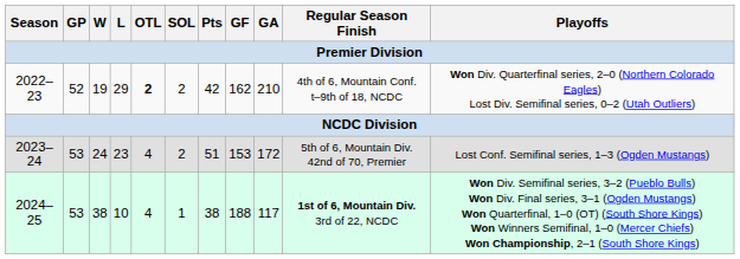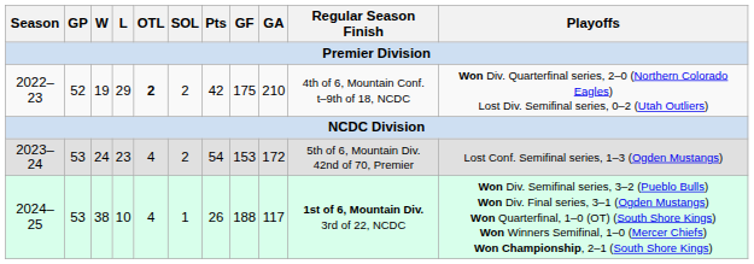2022–23 | GF: 162 -> 175
2023–24 | Pts: 51 -> 54
2024–25 | Pts: 38 -> 26
